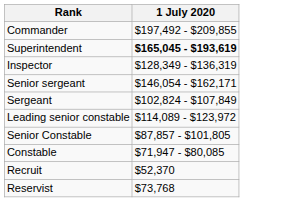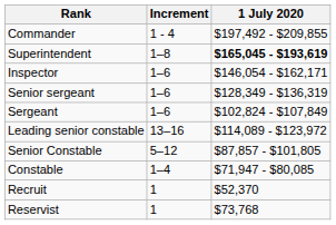+ column: Increment | 1 - 4 | 1–8 | 1–6 | 1–6 | 1–6 | 13–16 | 5–12 | 1–4 | 1 | 1
Inspector | 1 July 2020: $128,349 - $136,319 -> $146,054 - $162,171
Senior sergeant | 1 July 2020: $146,054 - $162,171 -> $128,349 - $136,319
